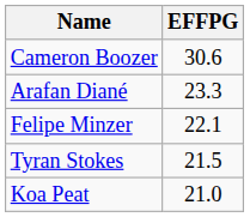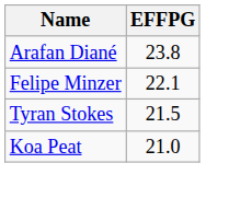- row: Cameron Boozer | 30.6
Arafan Diané | EFFPG: 23.3 -> 23.8
